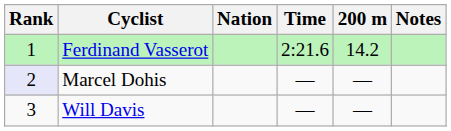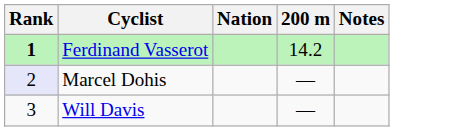- column: Time | 2:21.6 | — | —
Ferdinand Vasserot | Rank: normal -> bold
